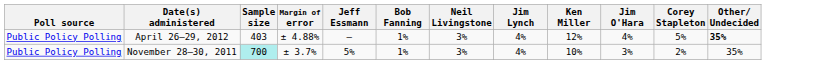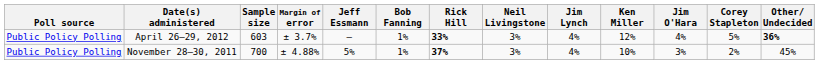+ column: Rick Hill | 33% | 37%
April 26–29, 2012 | Sample size: 403 -> 603
April 26–29, 2012 | Margin of error: ± 4.88% -> ± 3.7%
April 26–29, 2012 | Other/ Undecided: 35% -> 36%
November 28–30, 2011 | Sample size: paleturquoise background -> no background
November 28–30, 2011 | Margin of error: ± 3.7% -> ± 4.88%
November 28–30, 2011 | Other/ Undecided: 35% -> 45%
